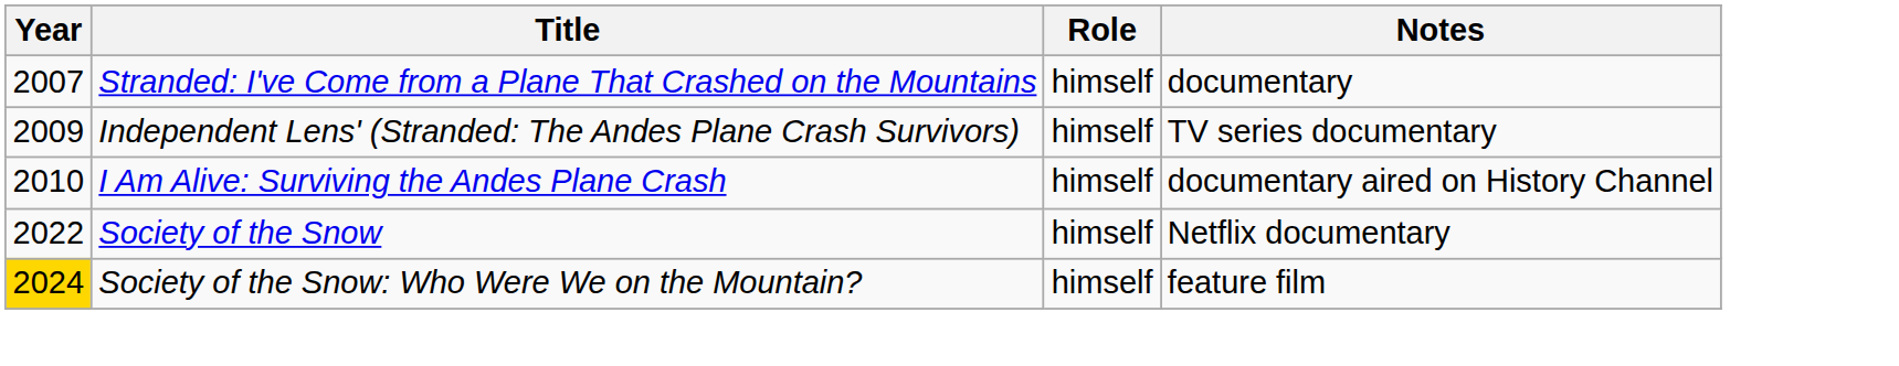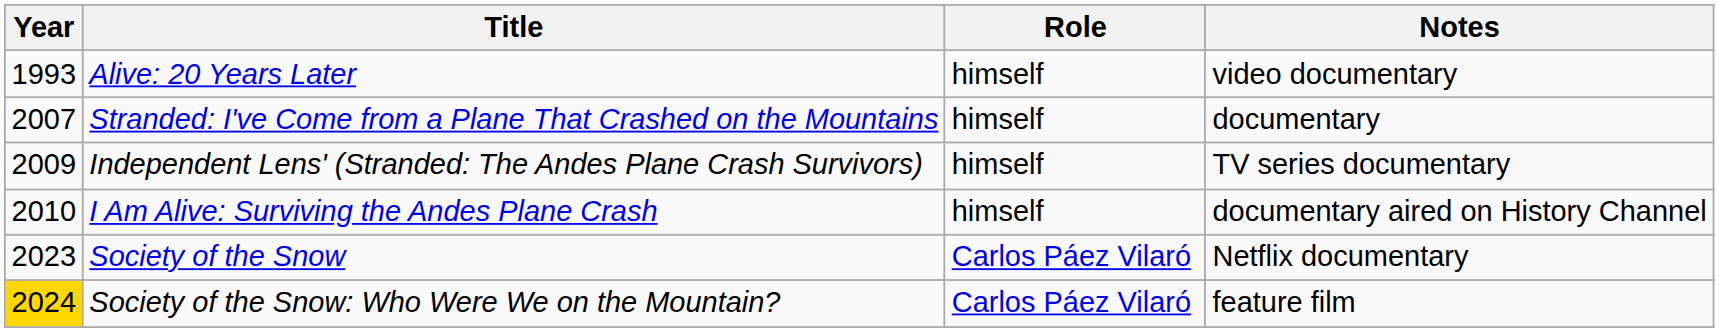+ row: 1993 | Alive: 20 Years Later | himself | video documentary
Society of the Snow | Year: 2022 -> 2023
Society of the Snow | Role: himself -> Carlos Páez Vilaró
Society of the Snow: Who Were We on the Mountain? | Role: himself -> Carlos Páez Vilaró
